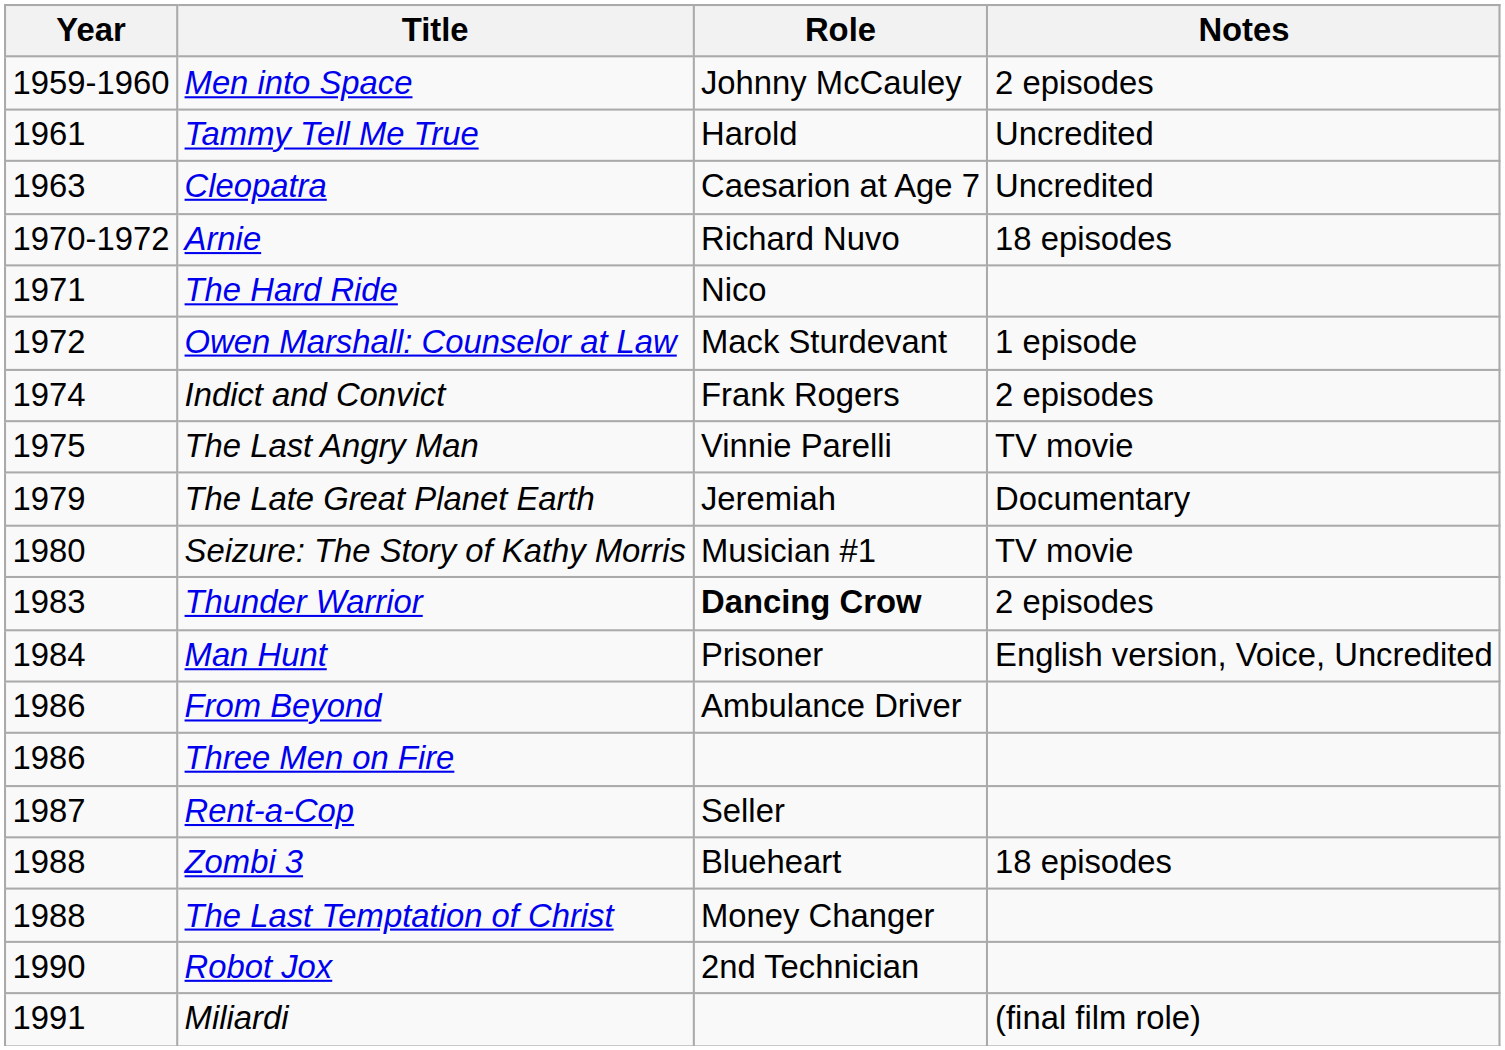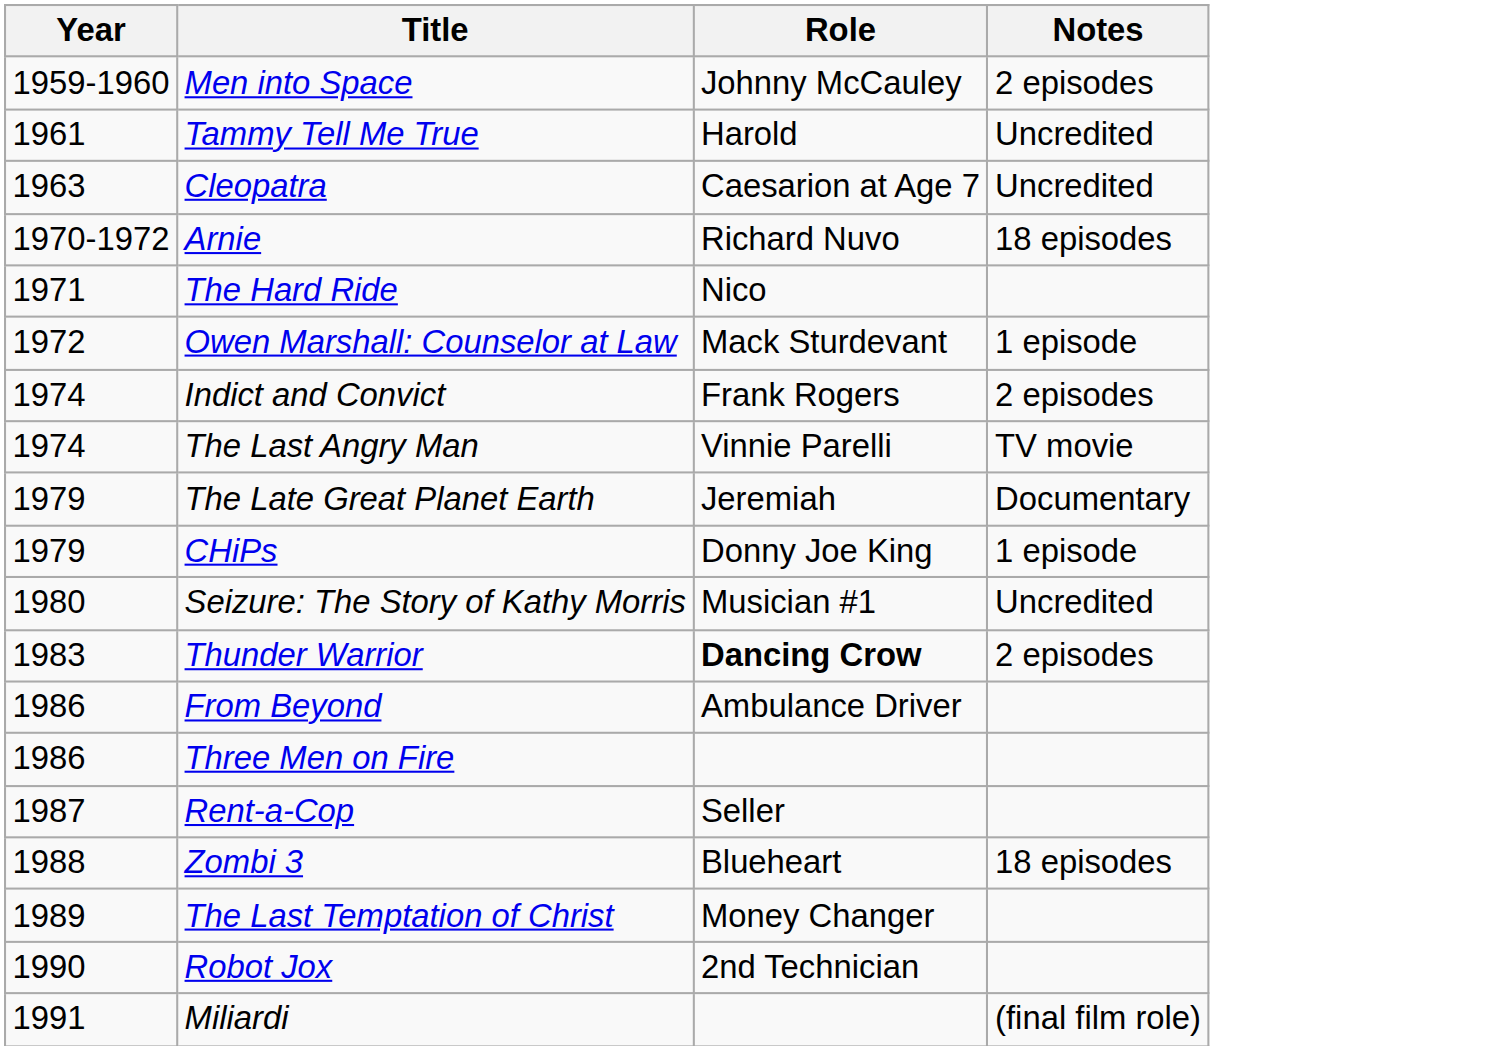The Last Angry Man | Year: 1975 -> 1974
+ row: 1979 | CHiPs | Donny Joe King | 1 episode
Seizure: The Story of Kathy Morris | Notes: TV movie -> Uncredited
- row: 1984 | Man Hunt | Prisoner | English version, Voice, Uncredited
The Last Temptation of Christ | Year: 1988 -> 1989
